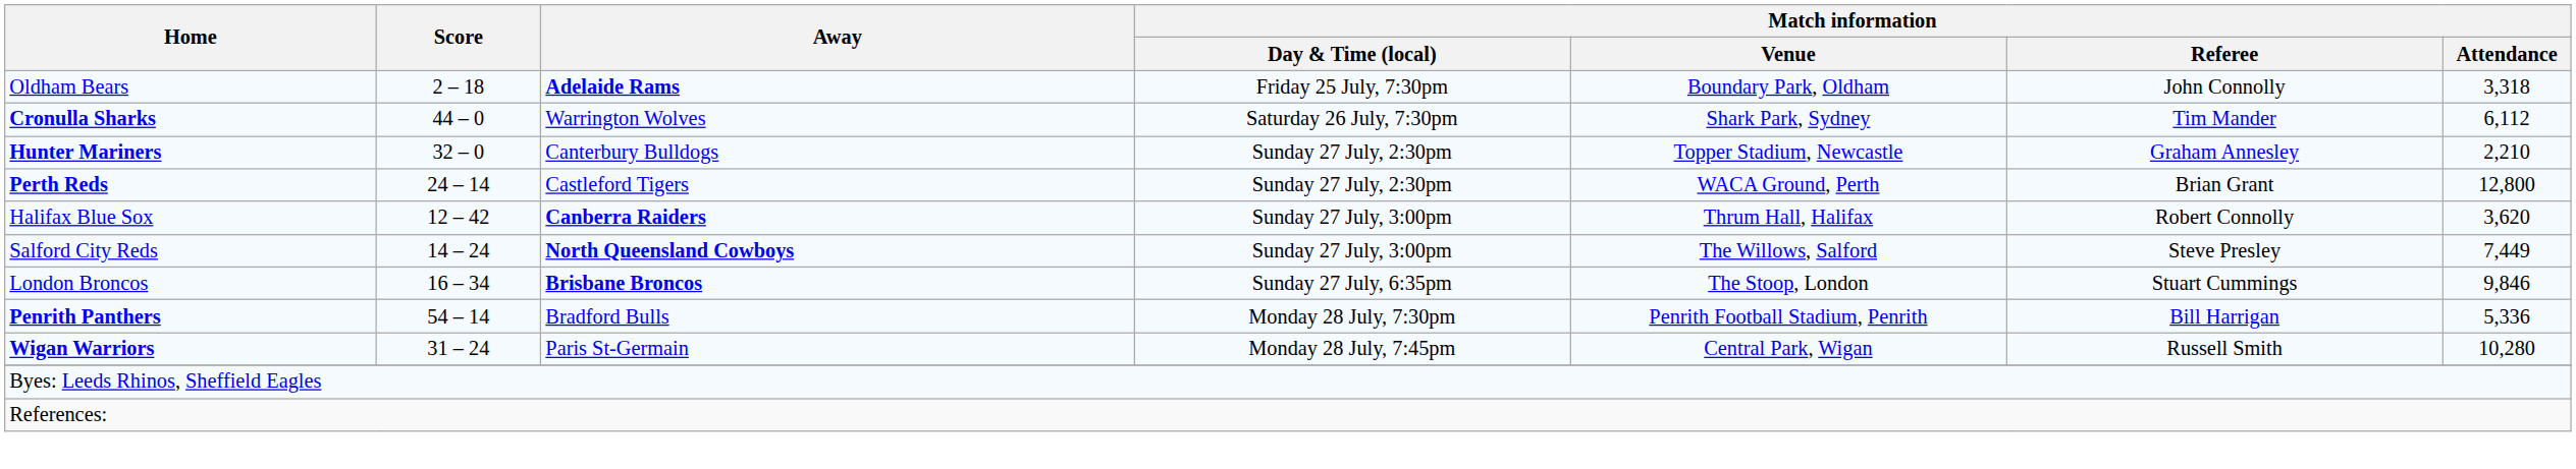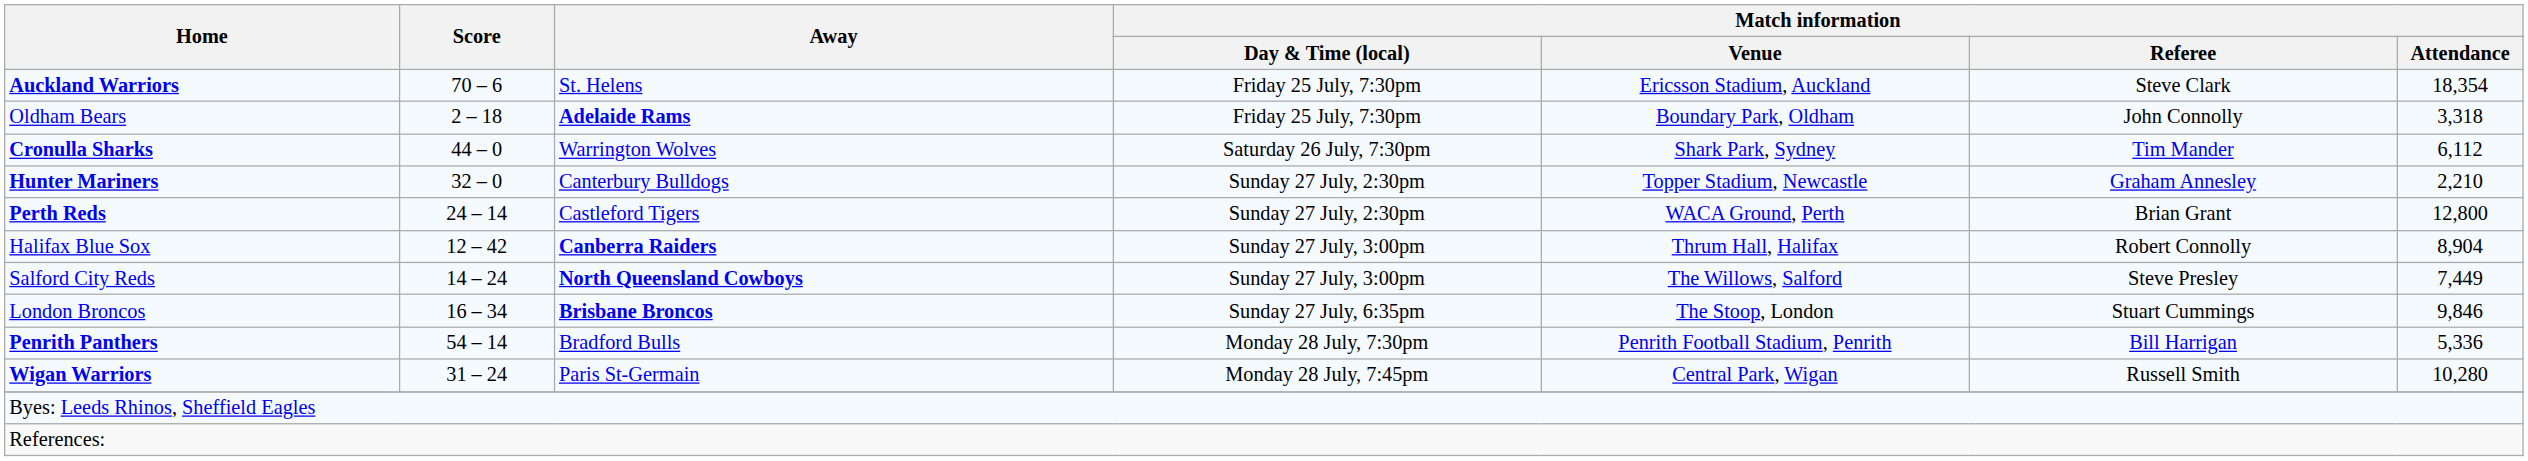+ row: Auckland Warriors | 70 – 6 | St. Helens | Friday 25 July, 7:30pm | Ericsson Stadium, Auckland | Steve Clark | 18,354
Halifax Blue Sox | Match information / Attendance: 3,620 -> 8,904
